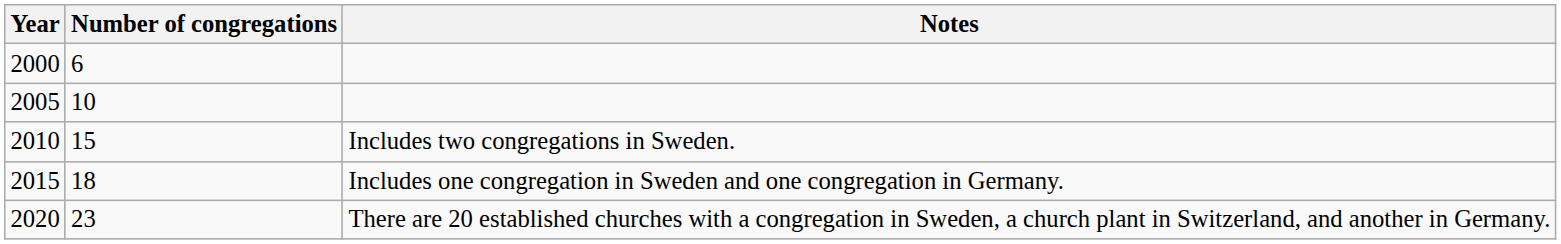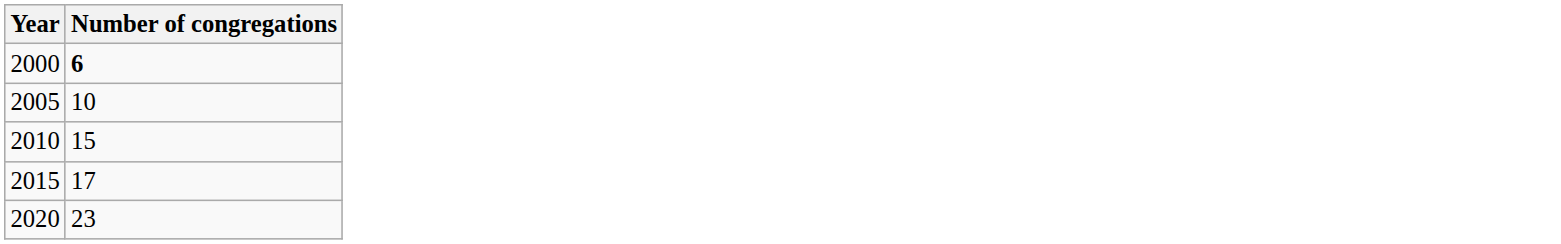- column: Notes | Includes two congregations in Sweden. | Includes one congregation in Sweden and one congregation in Germany. | There are 20 established churches with a congregation in Sweden, a church plant in Switzerland, and another in Germany.
2000 | Number of congregations: normal -> bold
2015 | Number of congregations: 18 -> 17
